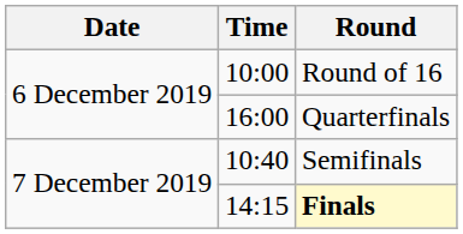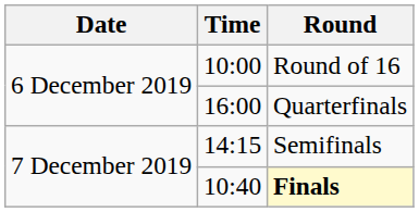Semifinals | Time: 10:40 -> 14:15
Finals | Time: 14:15 -> 10:40
